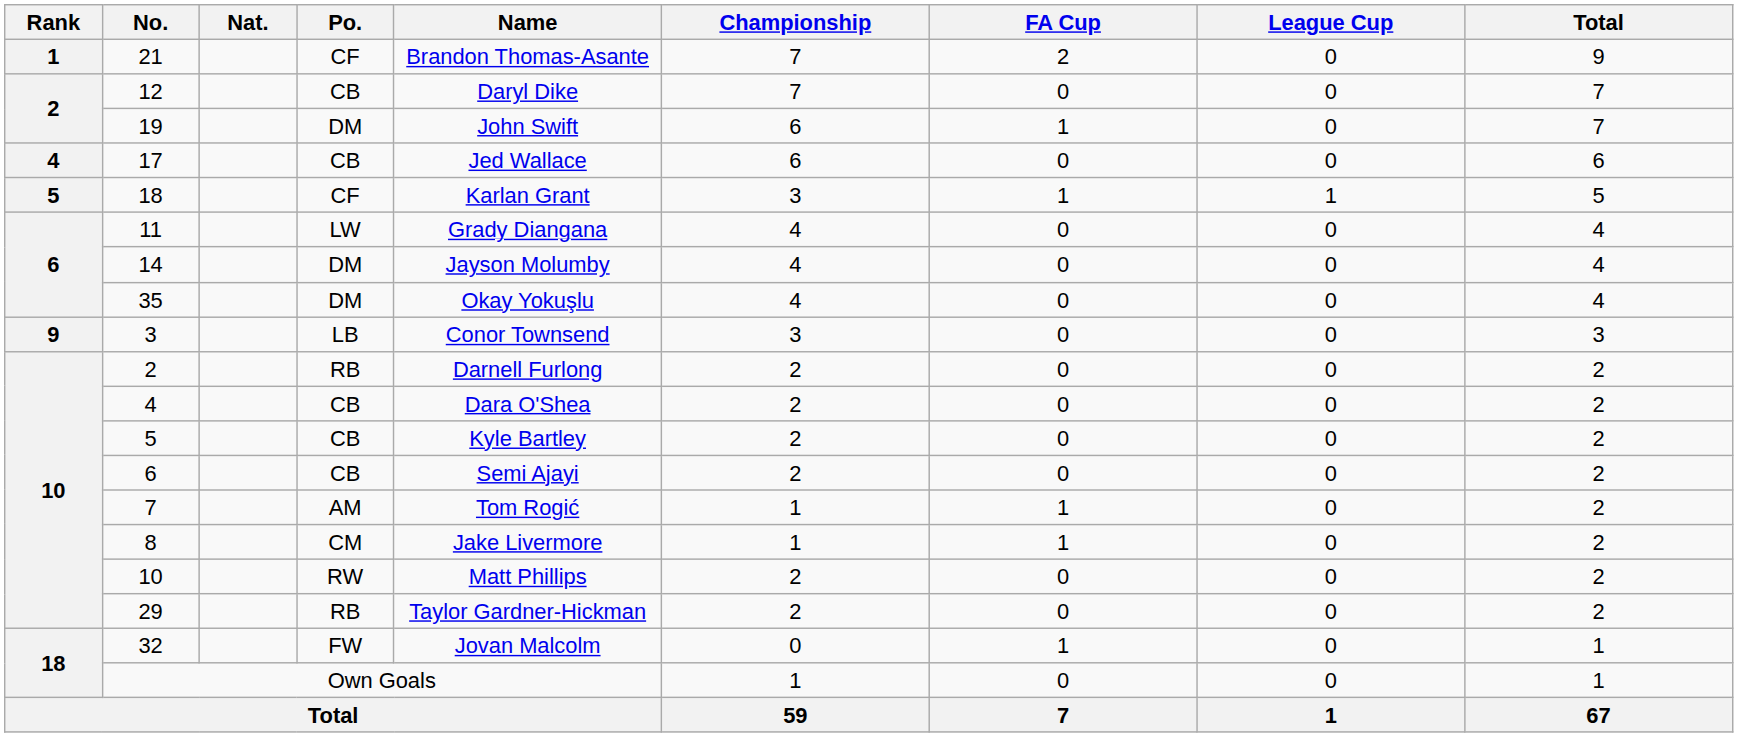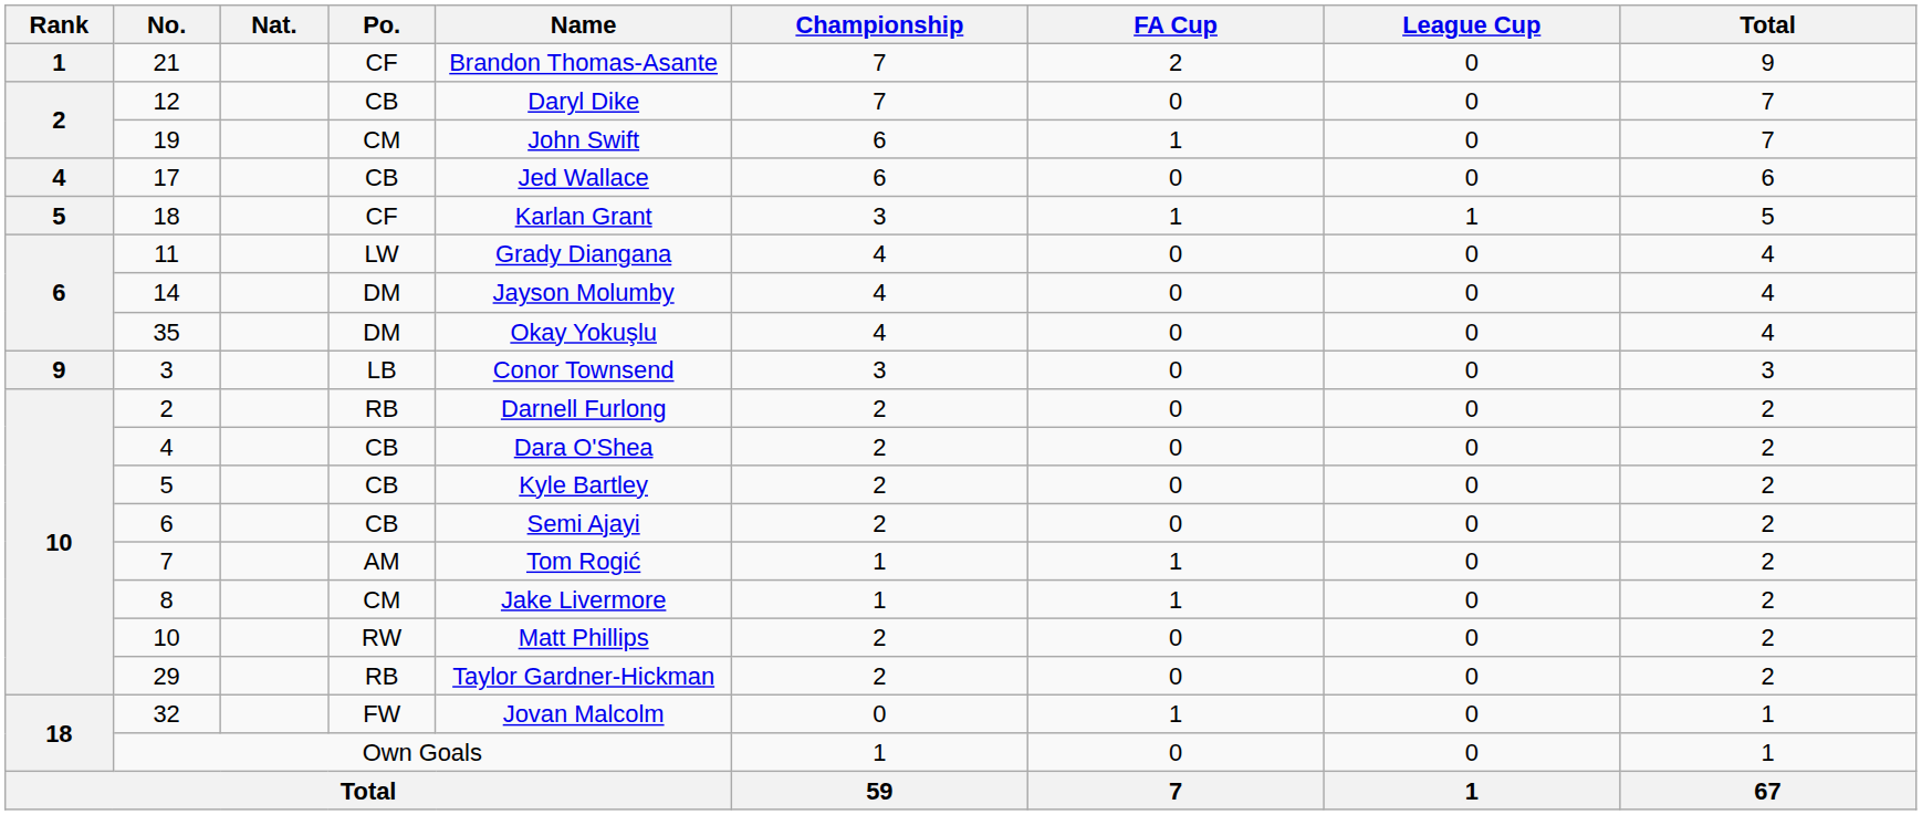19 | Po.: DM -> CM
